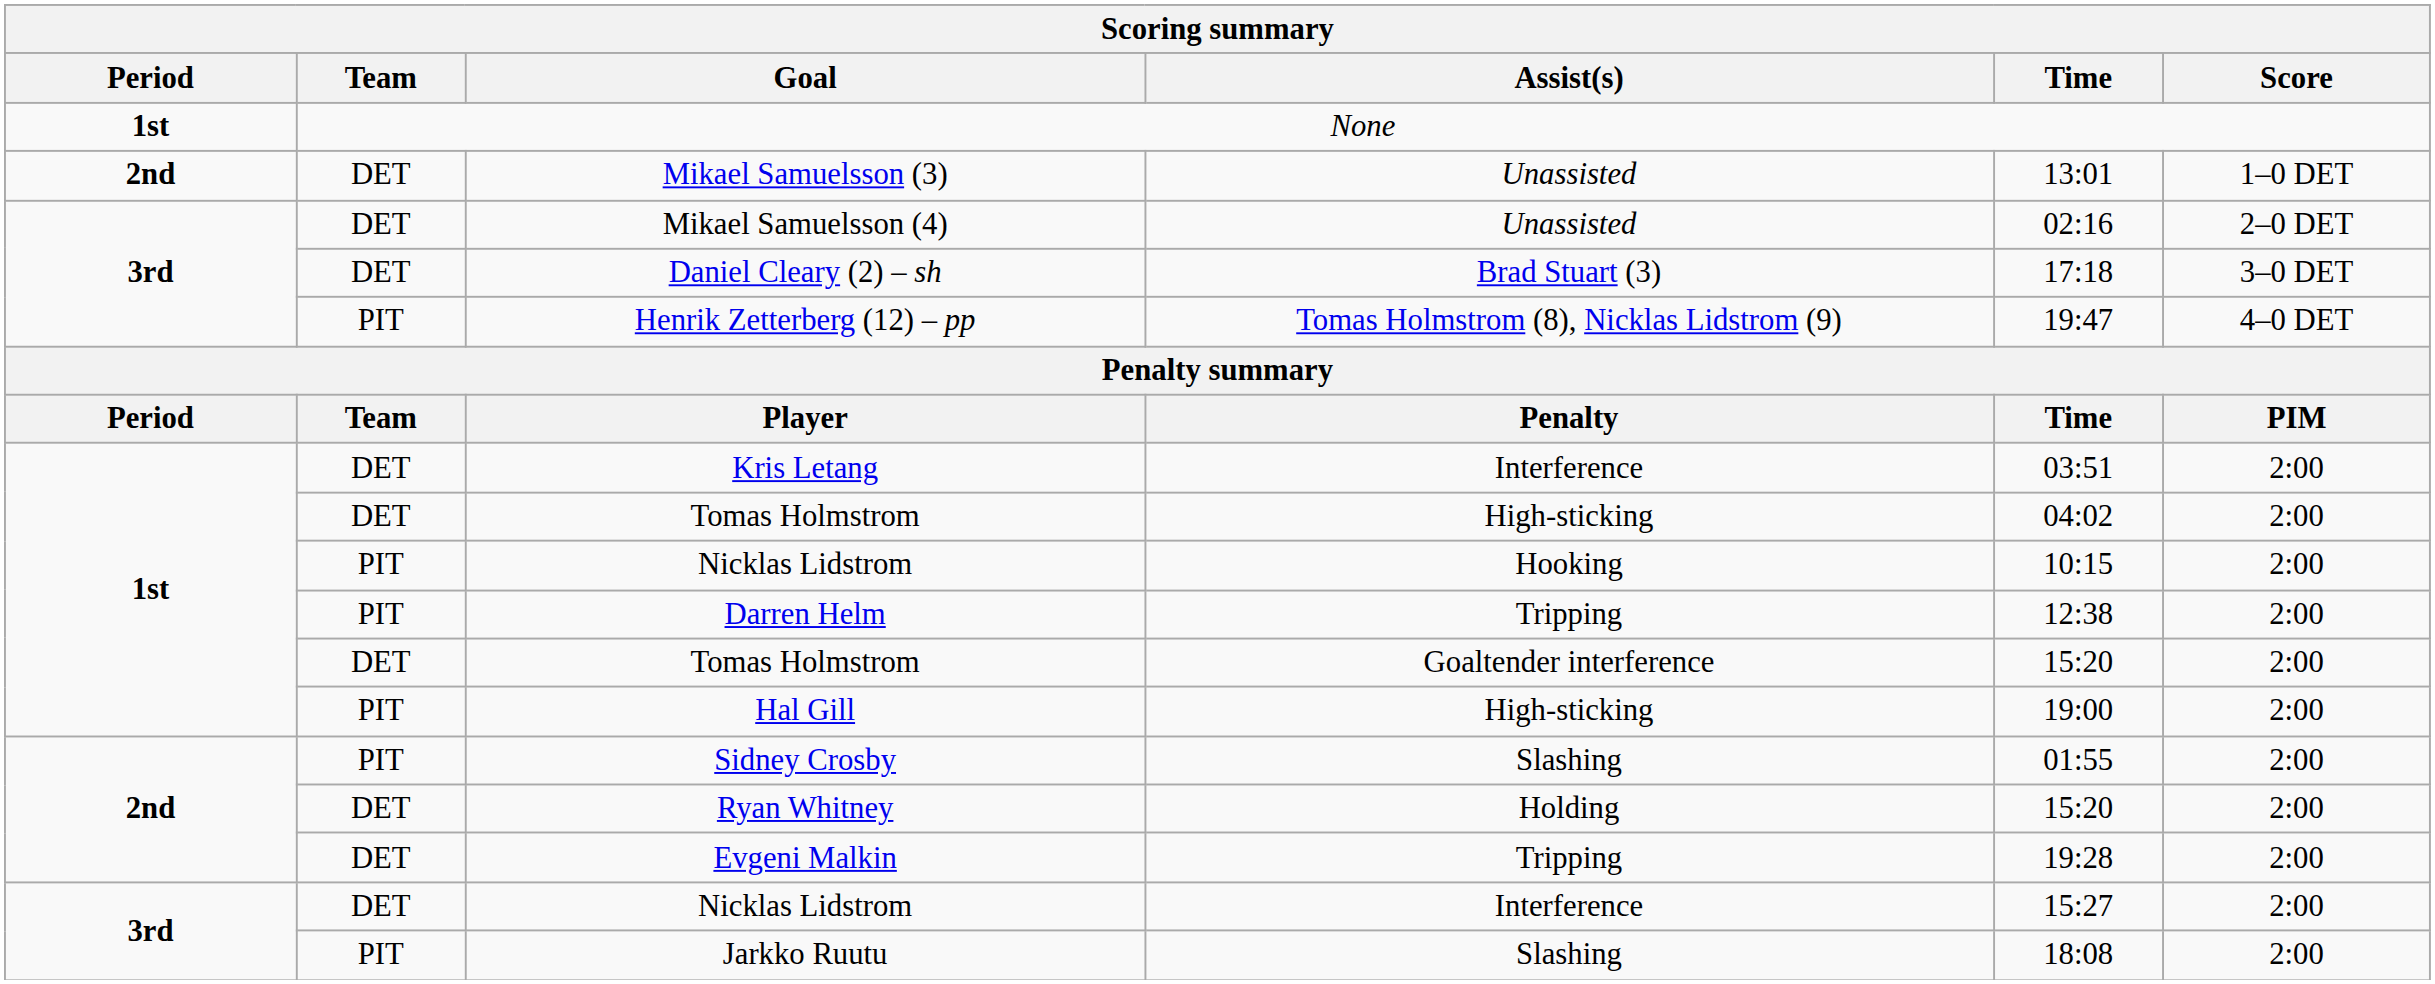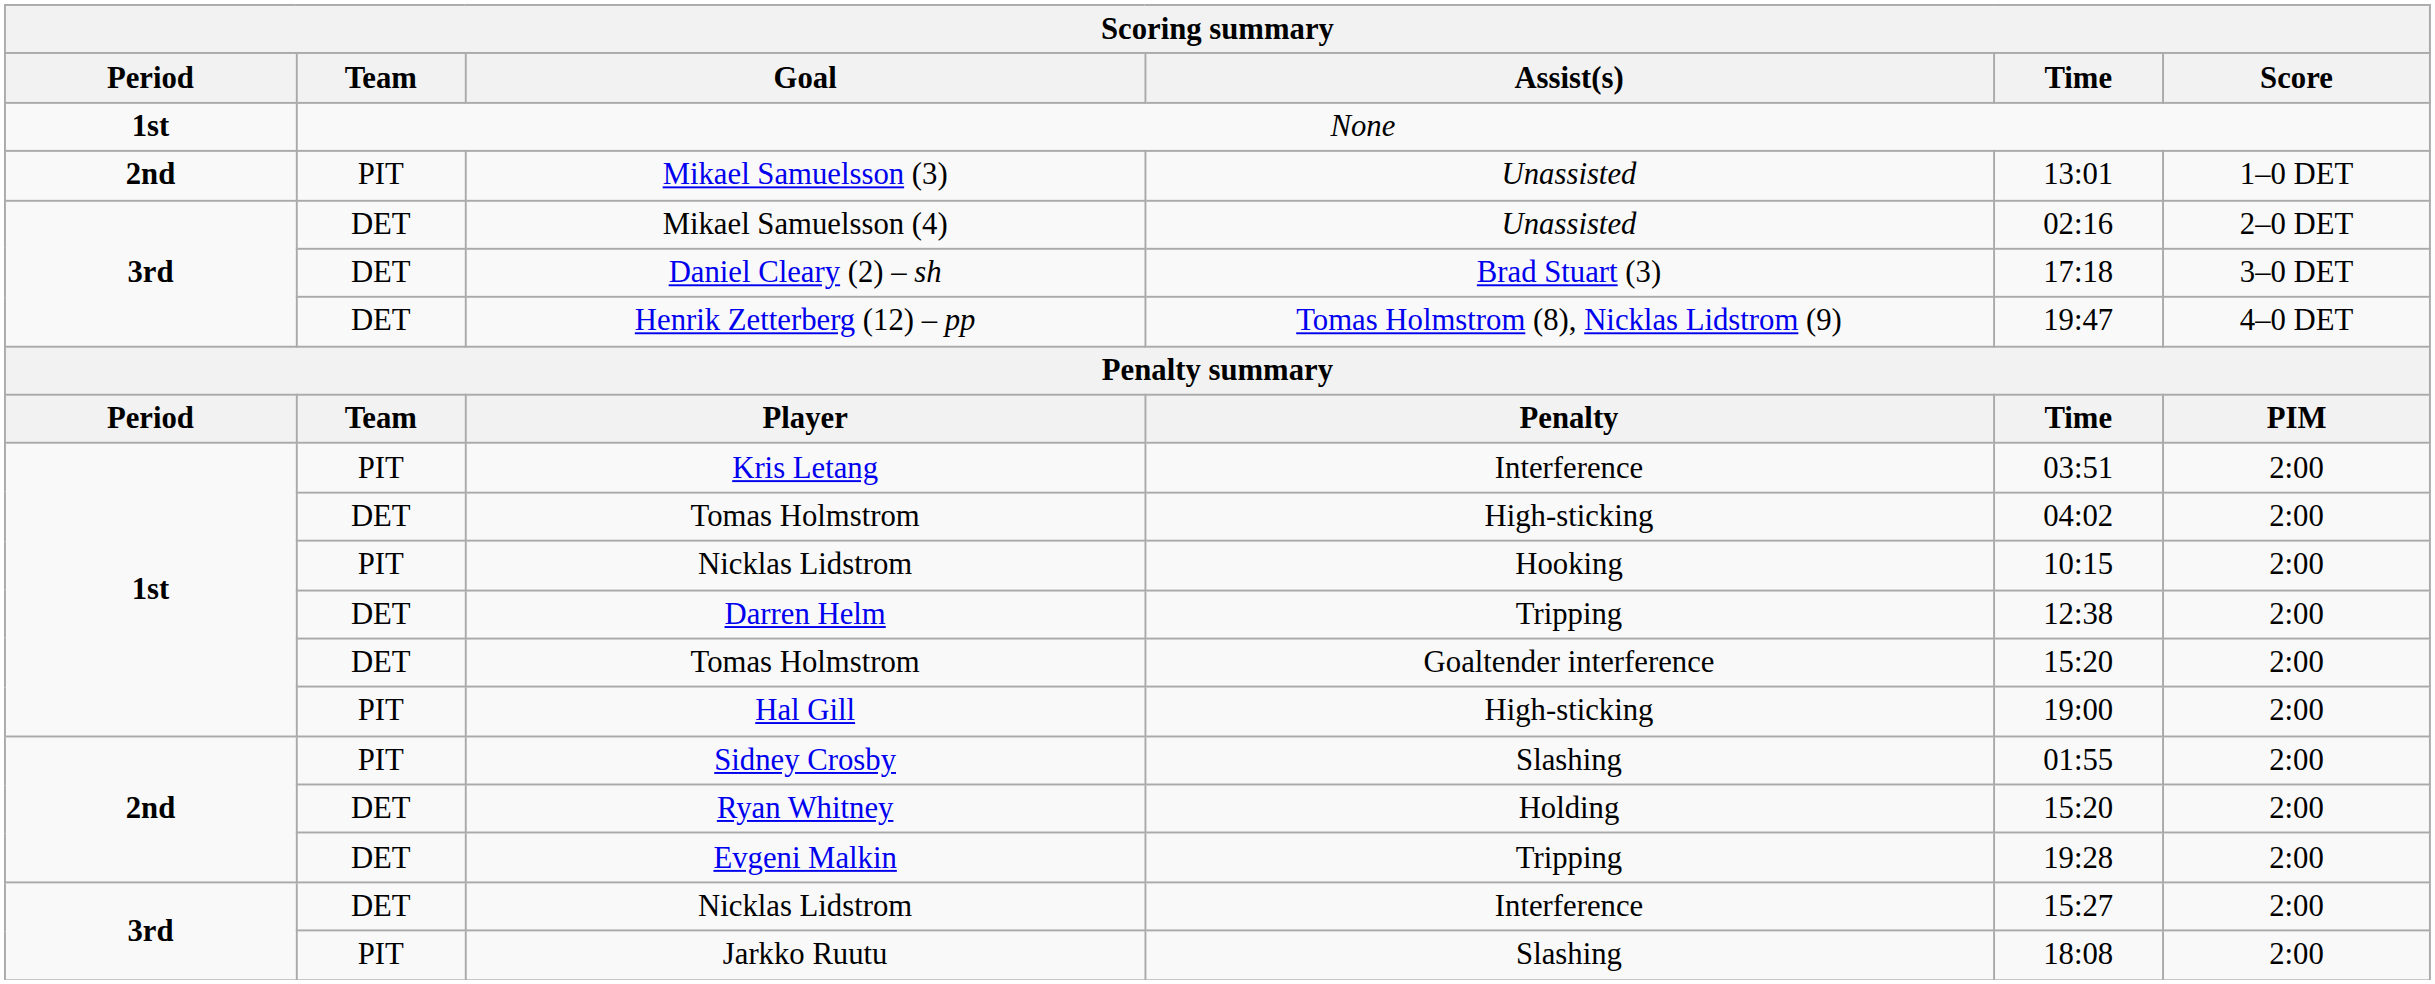Mikael Samuelsson (3) | Team: DET -> PIT
Henrik Zetterberg (12) – pp | Team: PIT -> DET
Kris Letang | Team: DET -> PIT
Darren Helm | Team: PIT -> DET
